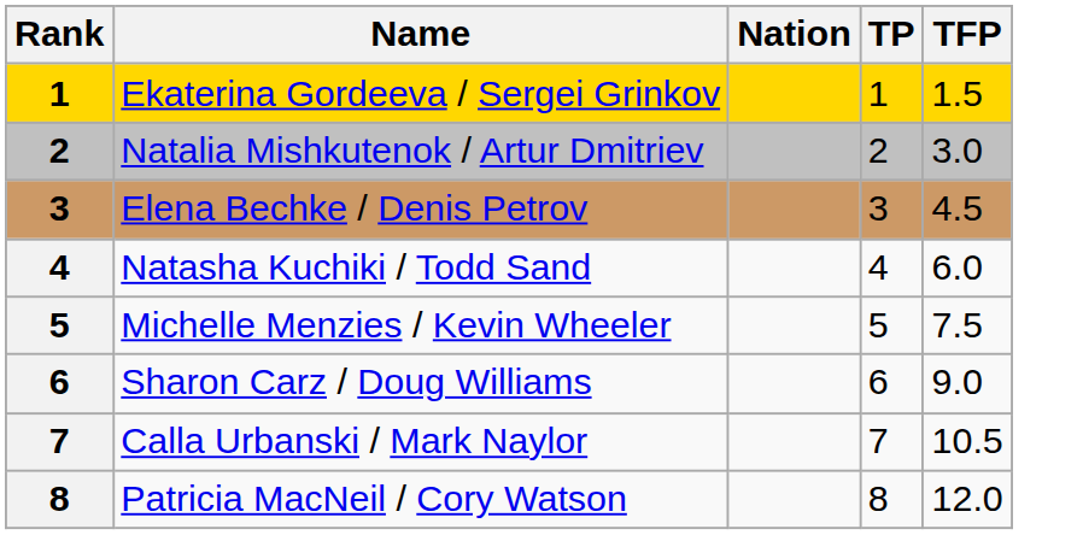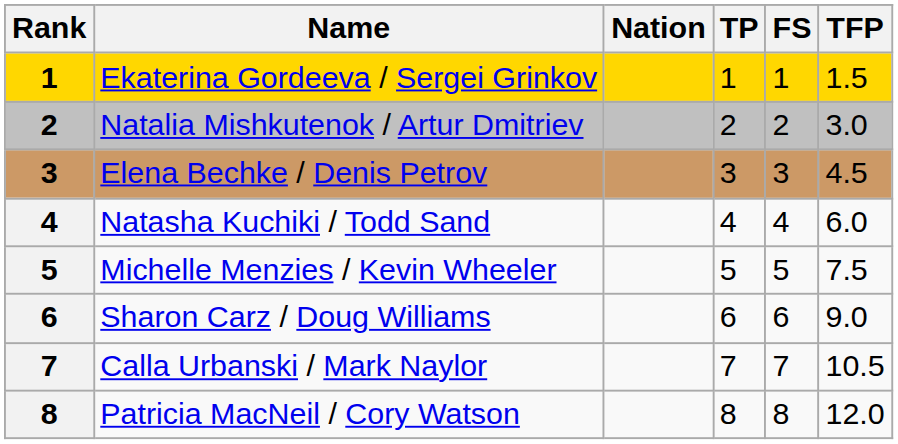+ column: FS | 1 | 2 | 3 | 4 | 5 | 6 | 7 | 8
